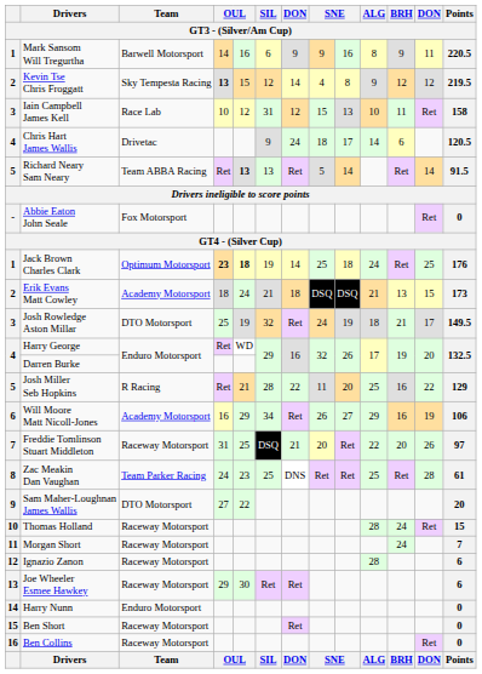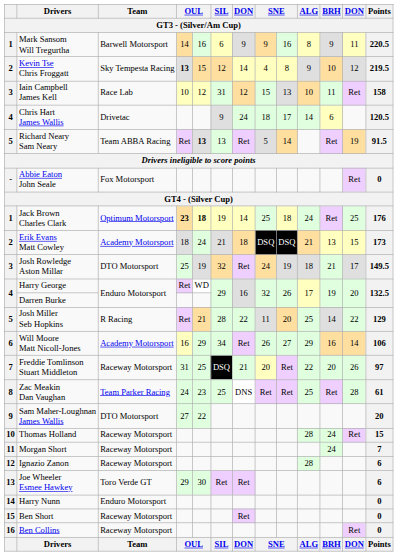Kevin Tse Chris Froggatt | BRH: 12 -> 10
Richard Neary Sam Neary | column 12: 14 -> 19
Josh Miller Seb Hopkins | BRH: 16 -> 14
Will Moore Matt Nicoll-Jones | column 12: 19 -> 14
Joe Wheeler Esmee Hawkey | Team: Raceway Motorsport -> Toro Verde GT
